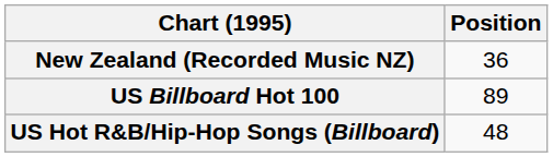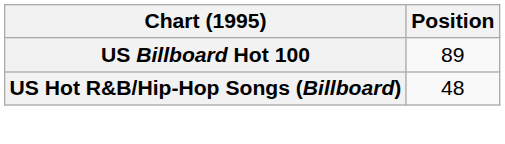- row: New Zealand (Recorded Music NZ) | 36
